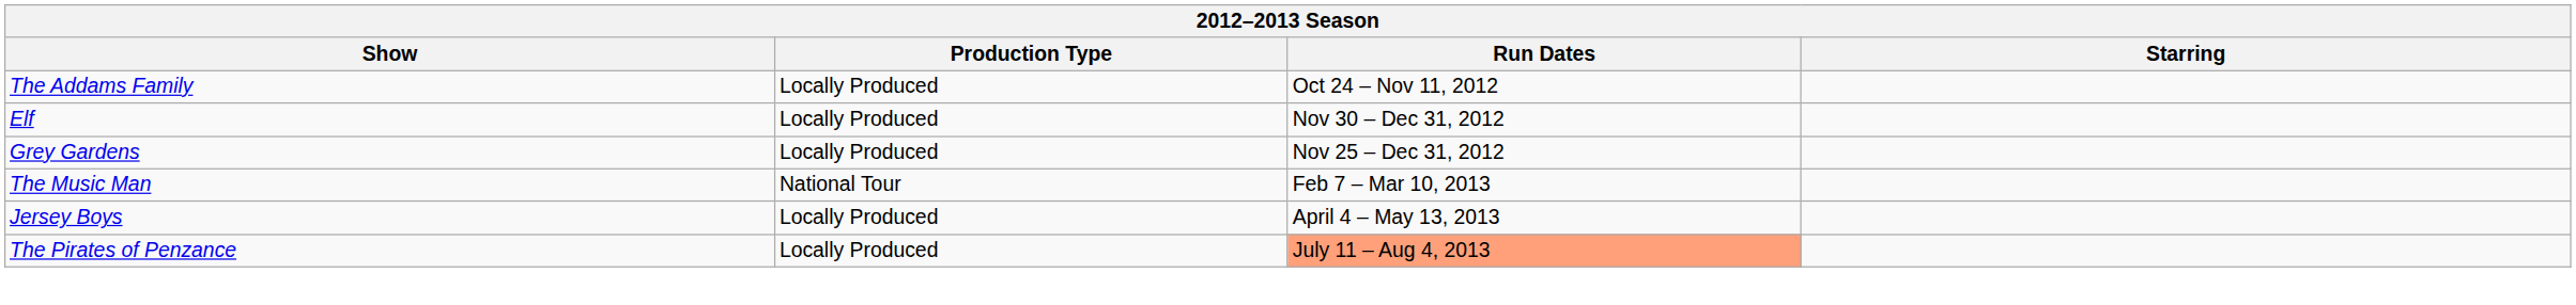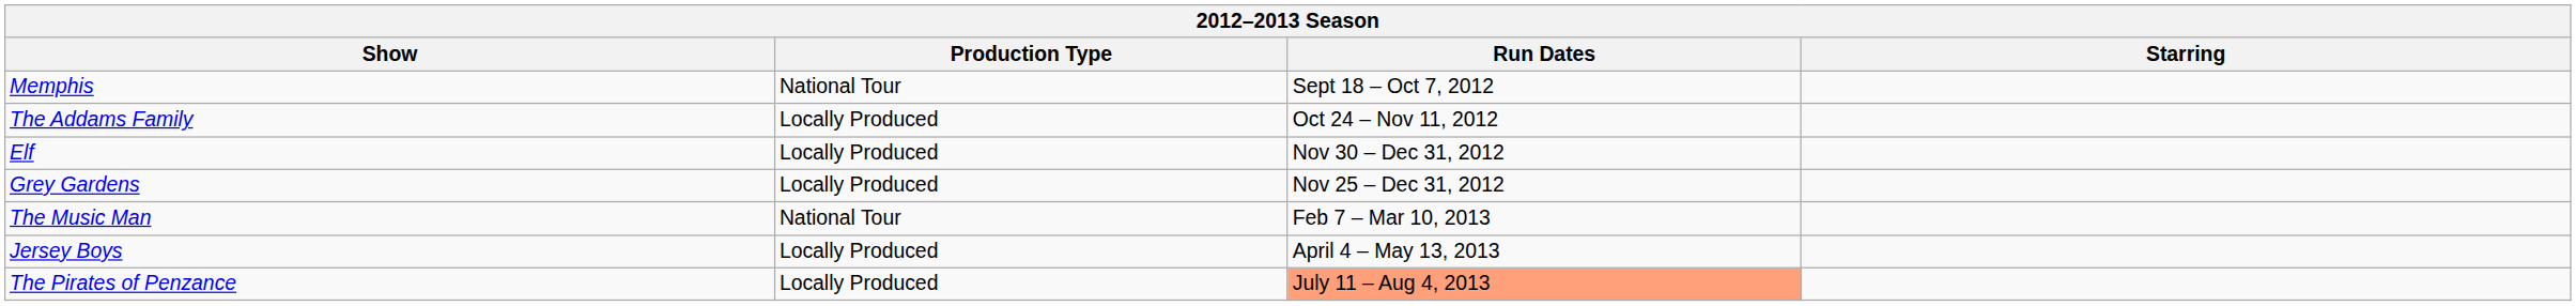+ row: Memphis | National Tour | Sept 18 – Oct 7, 2012
